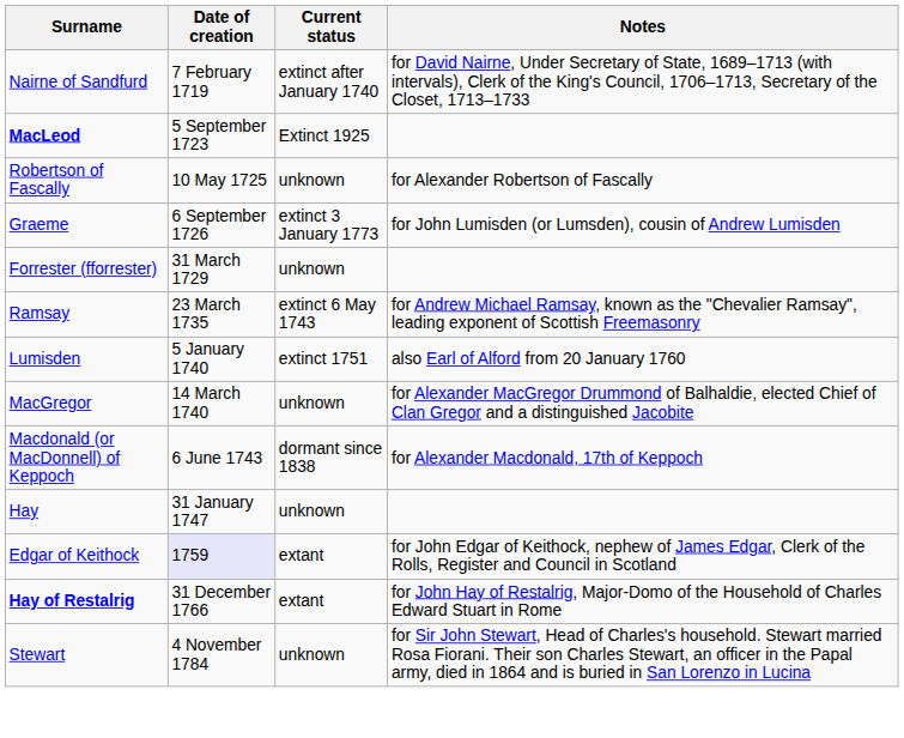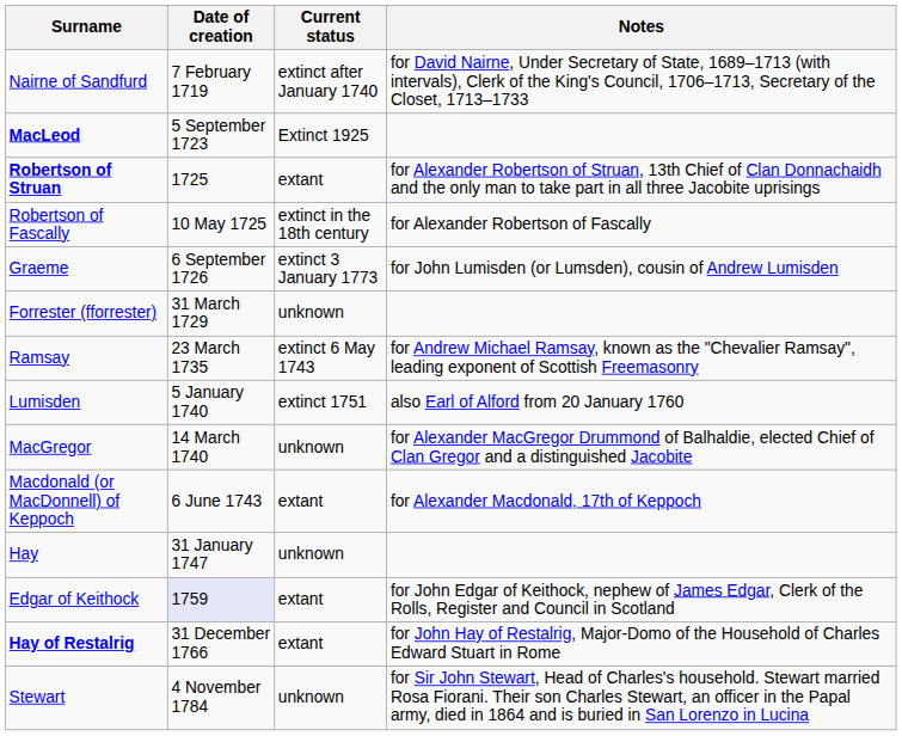+ row: Robertson of Struan | 1725 | extant | for Alexander Robertson of Struan, 13th Chief of Clan Donnachaidh and the only man to take part in all three Jacobite uprisings
Robertson of Fascally | Current status: unknown -> extinct in the 18th century
Macdonald (or MacDonnell) of Keppoch | Current status: dormant since 1838 -> extant
